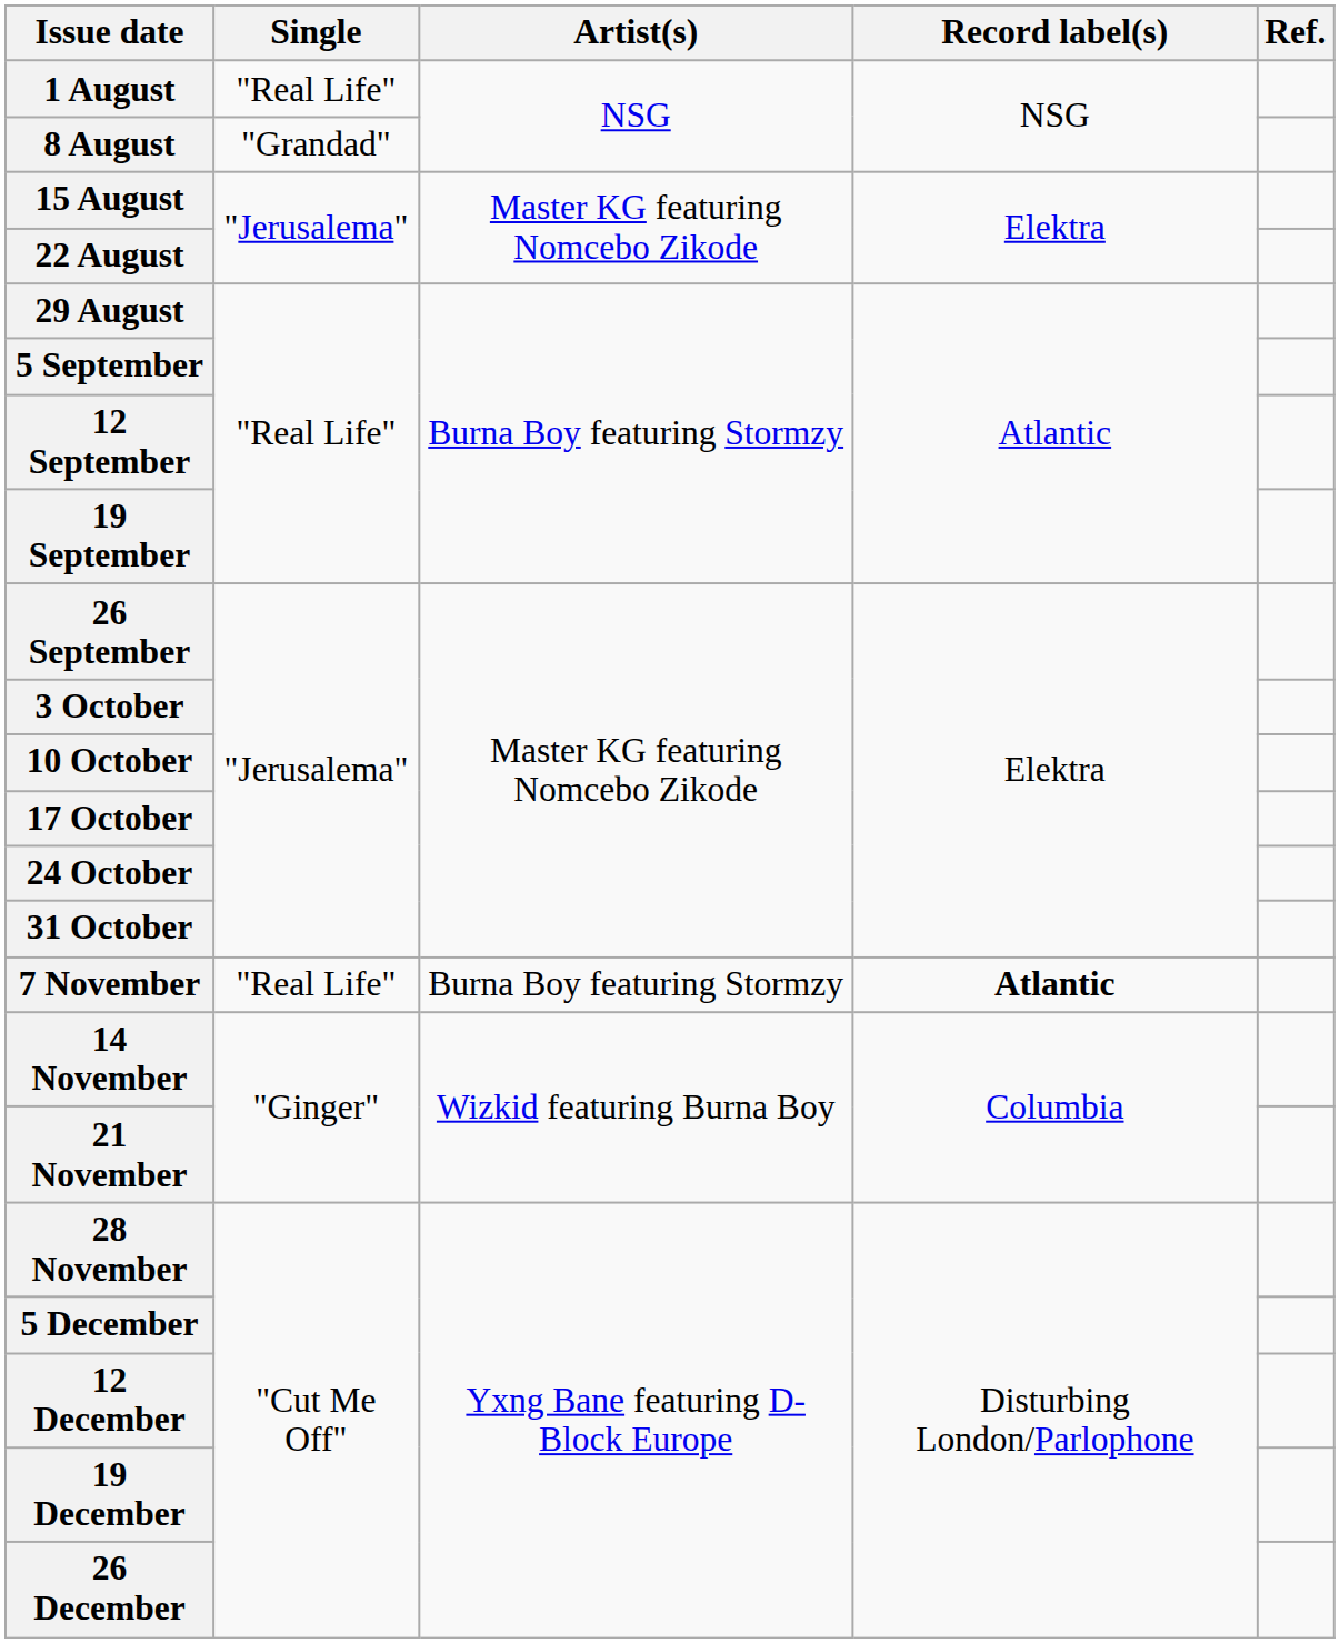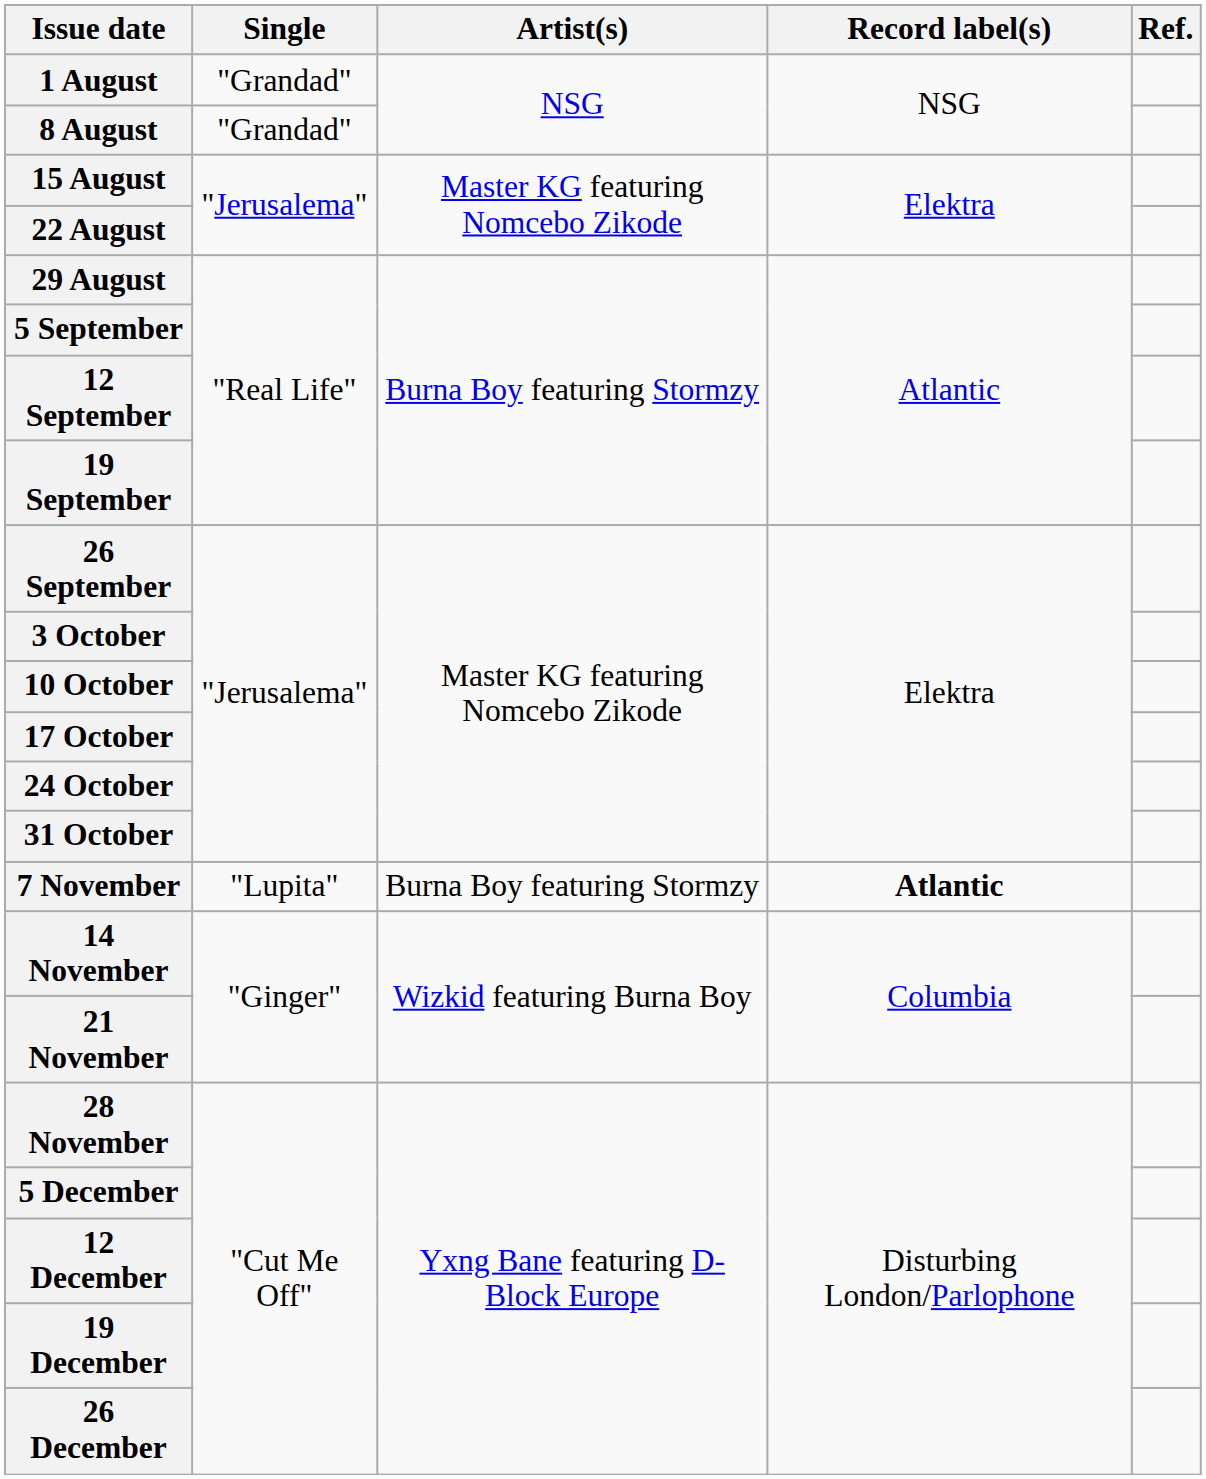1 August | Single: "Real Life" -> "Grandad"
7 November | Single: "Real Life" -> "Lupita"
